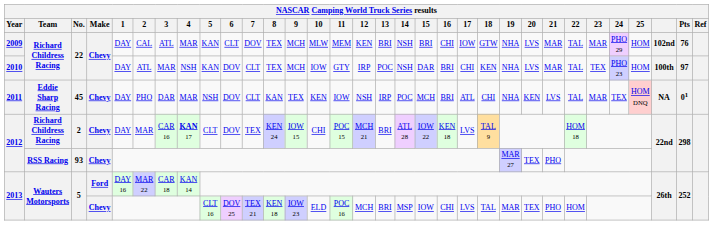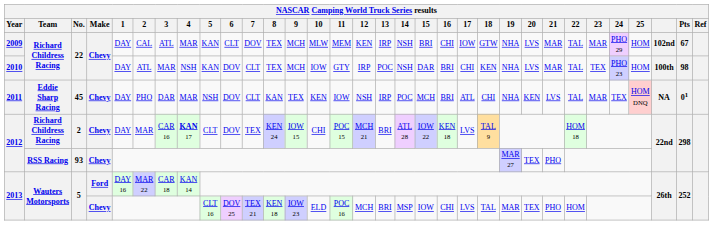2009 | 13: BRI -> IRP
2009 | Pts: 76 -> 67
2010 | Pts: 97 -> 98
